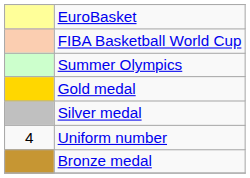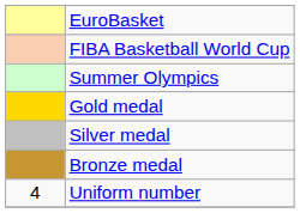rows swapped: Bronze medal <-> Uniform number
